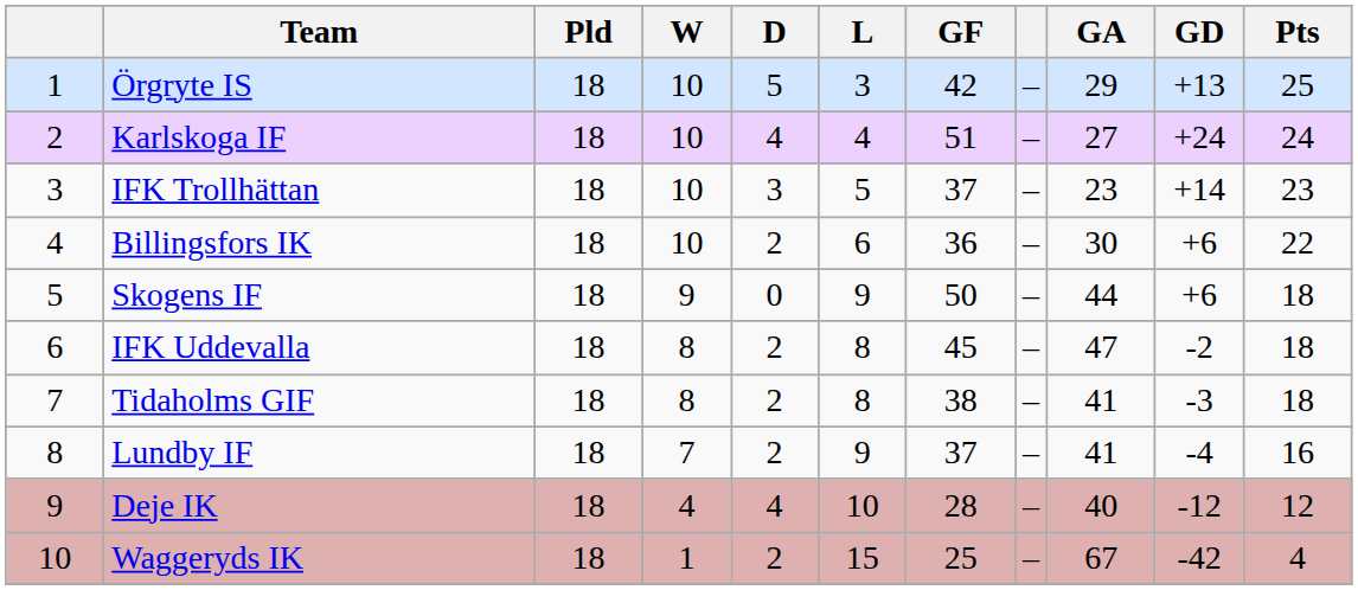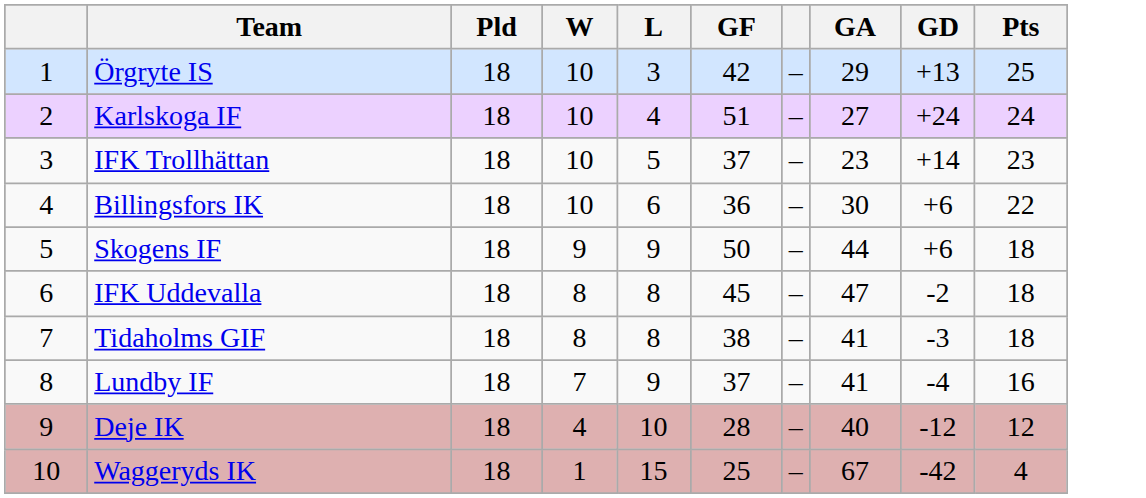- column: D | 5 | 4 | 3 | 2 | 0 | 2 | 2 | 2 | 4 | 2
